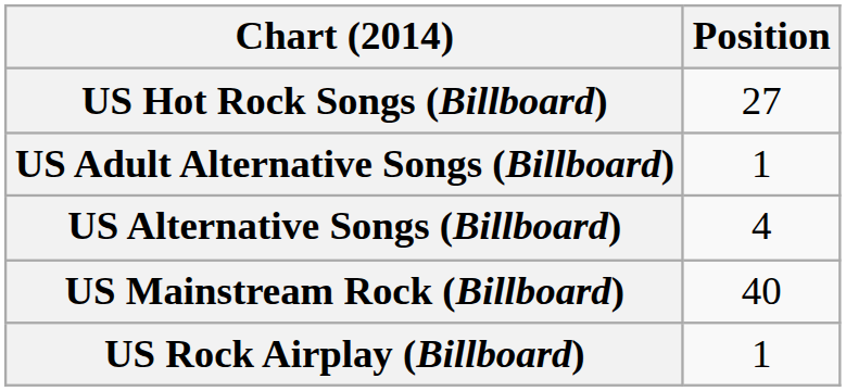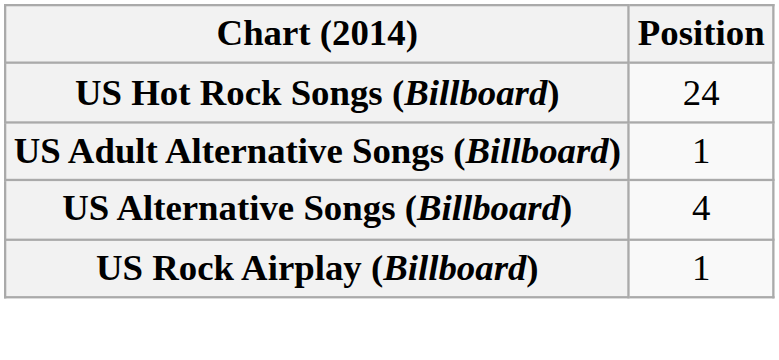US Hot Rock Songs (Billboard) | Position: 27 -> 24
- row: US Mainstream Rock (Billboard) | 40
